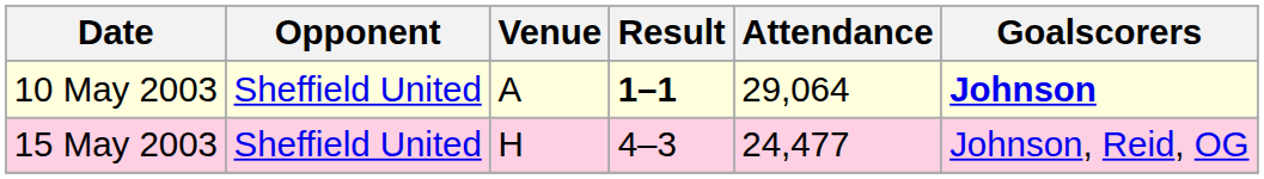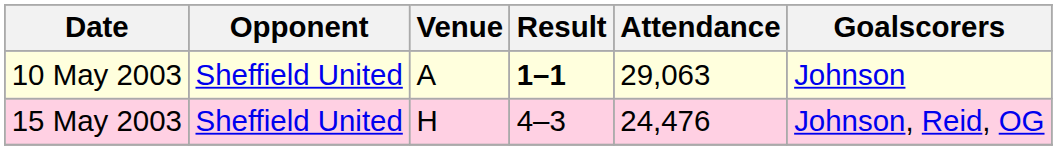10 May 2003 | Attendance: 29,064 -> 29,063
10 May 2003 | Goalscorers: bold -> normal
15 May 2003 | Attendance: 24,477 -> 24,476
